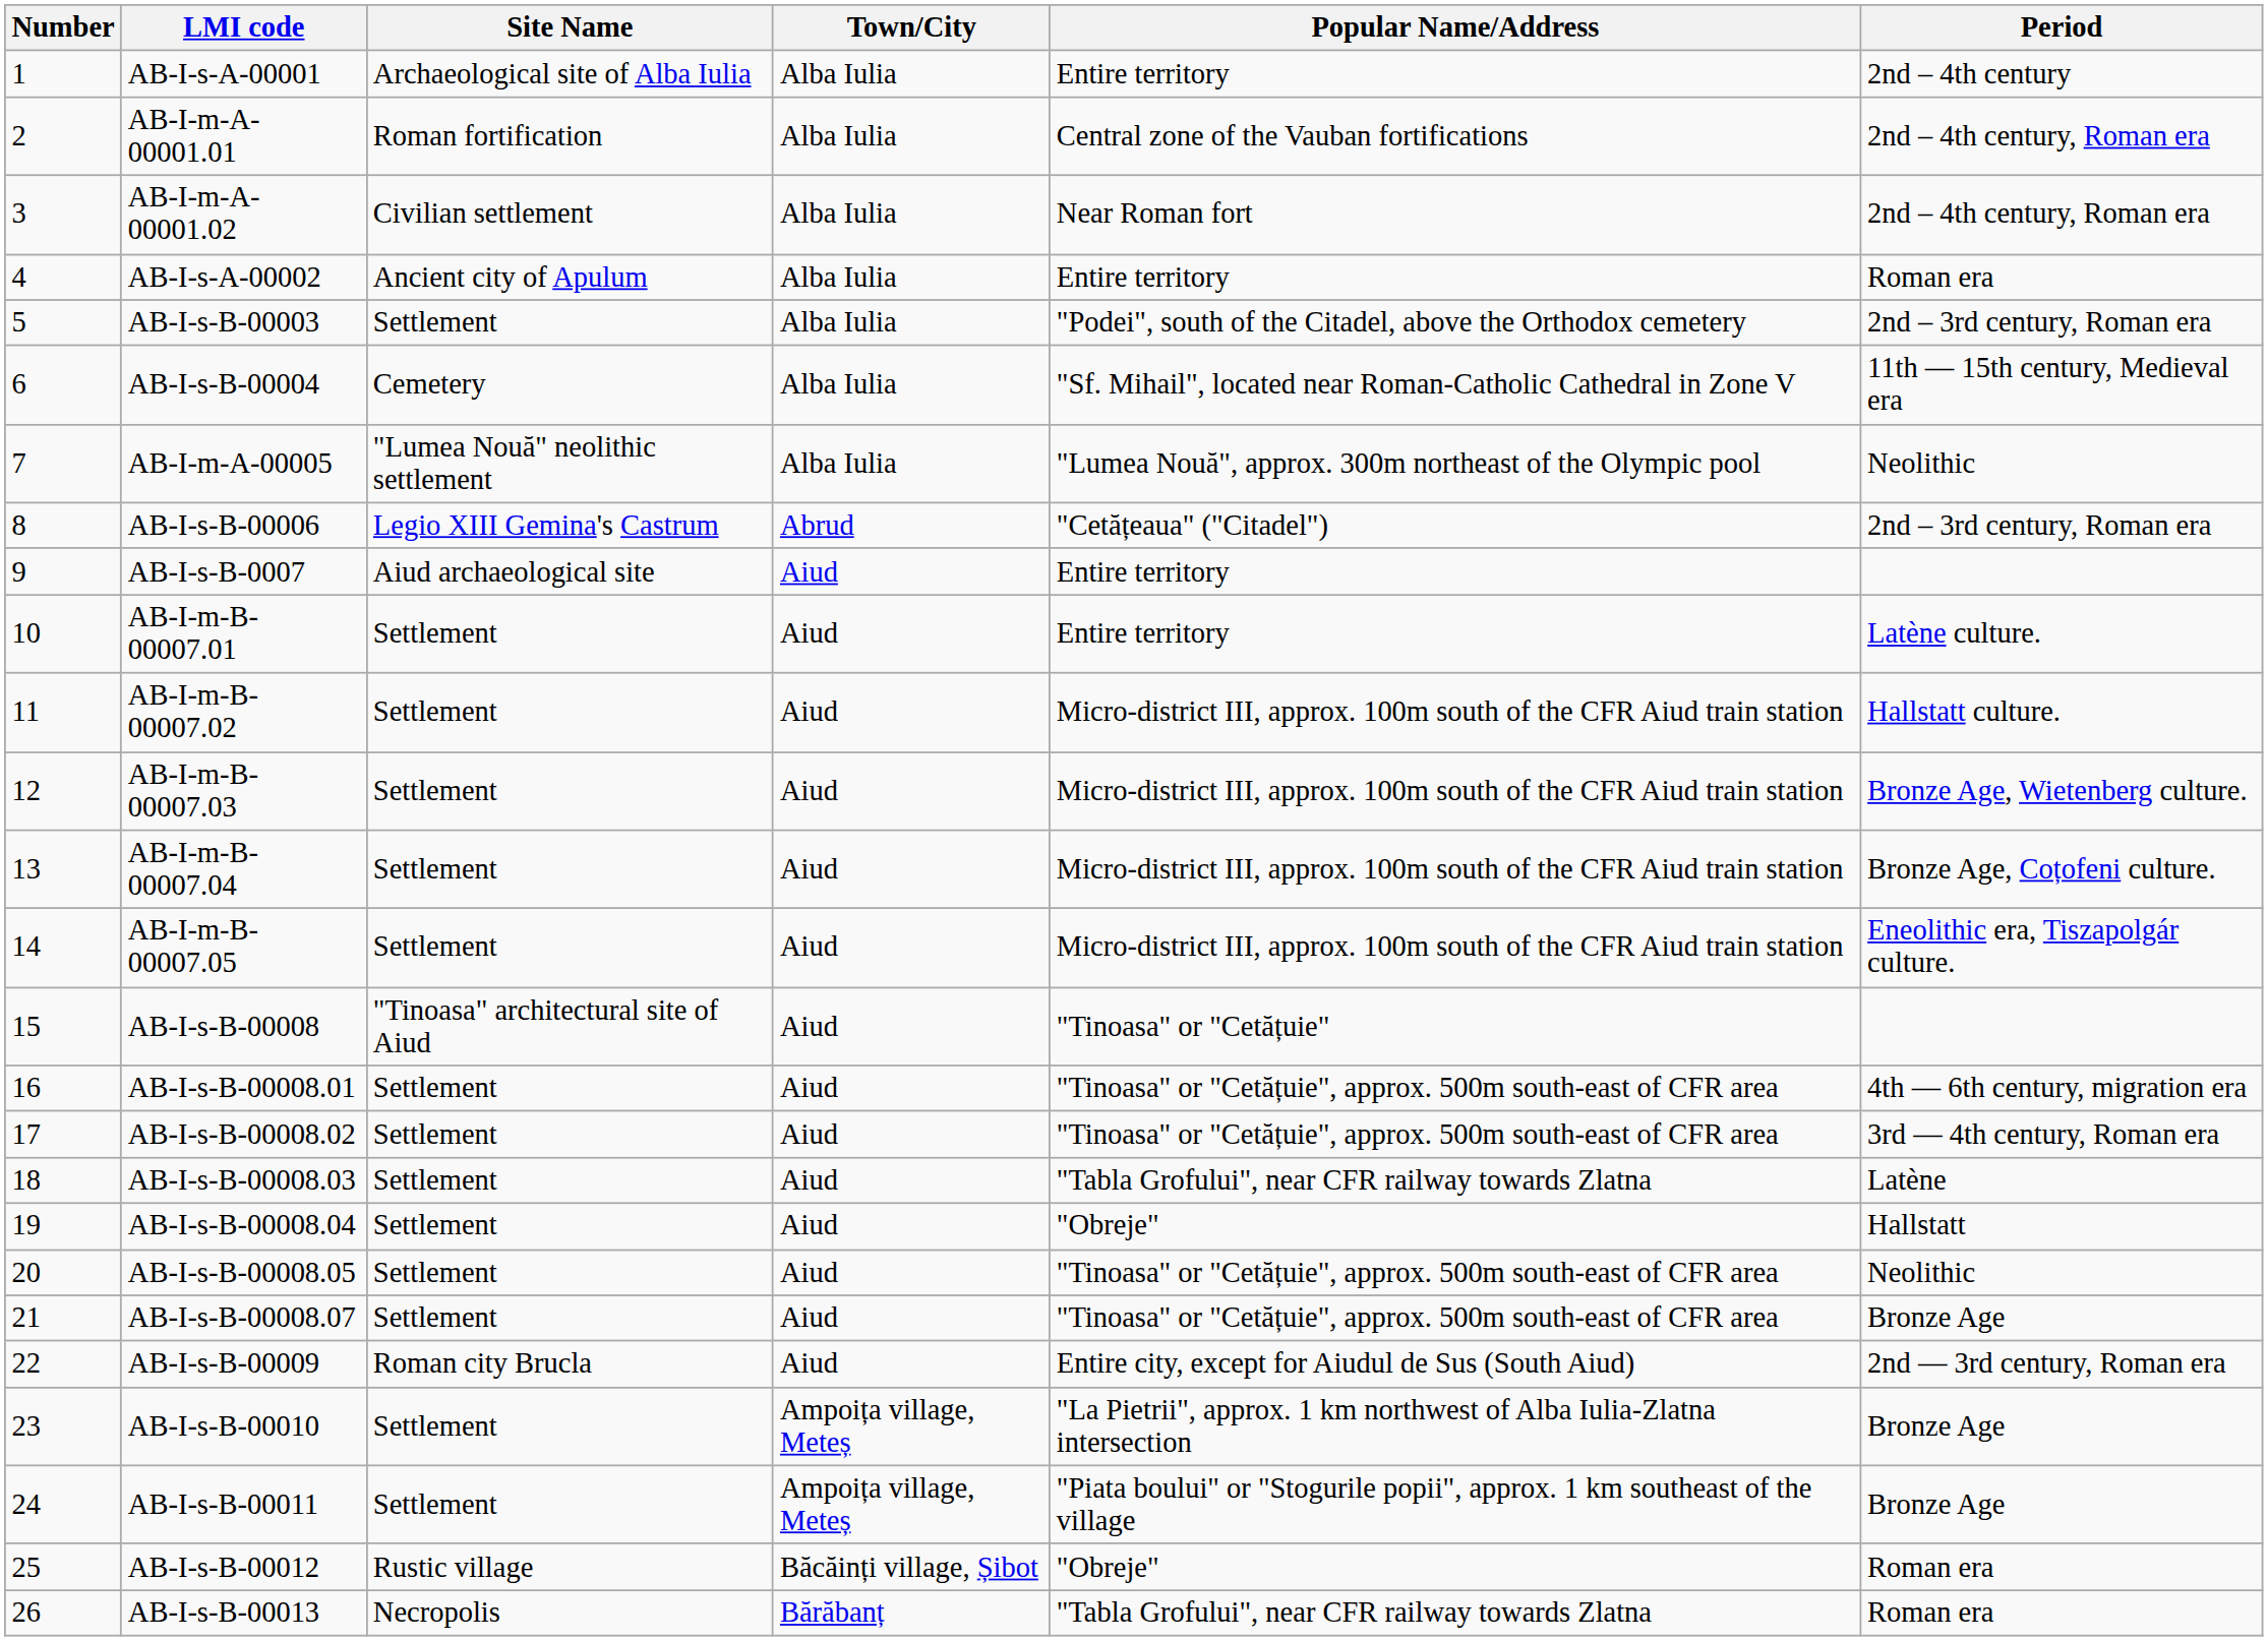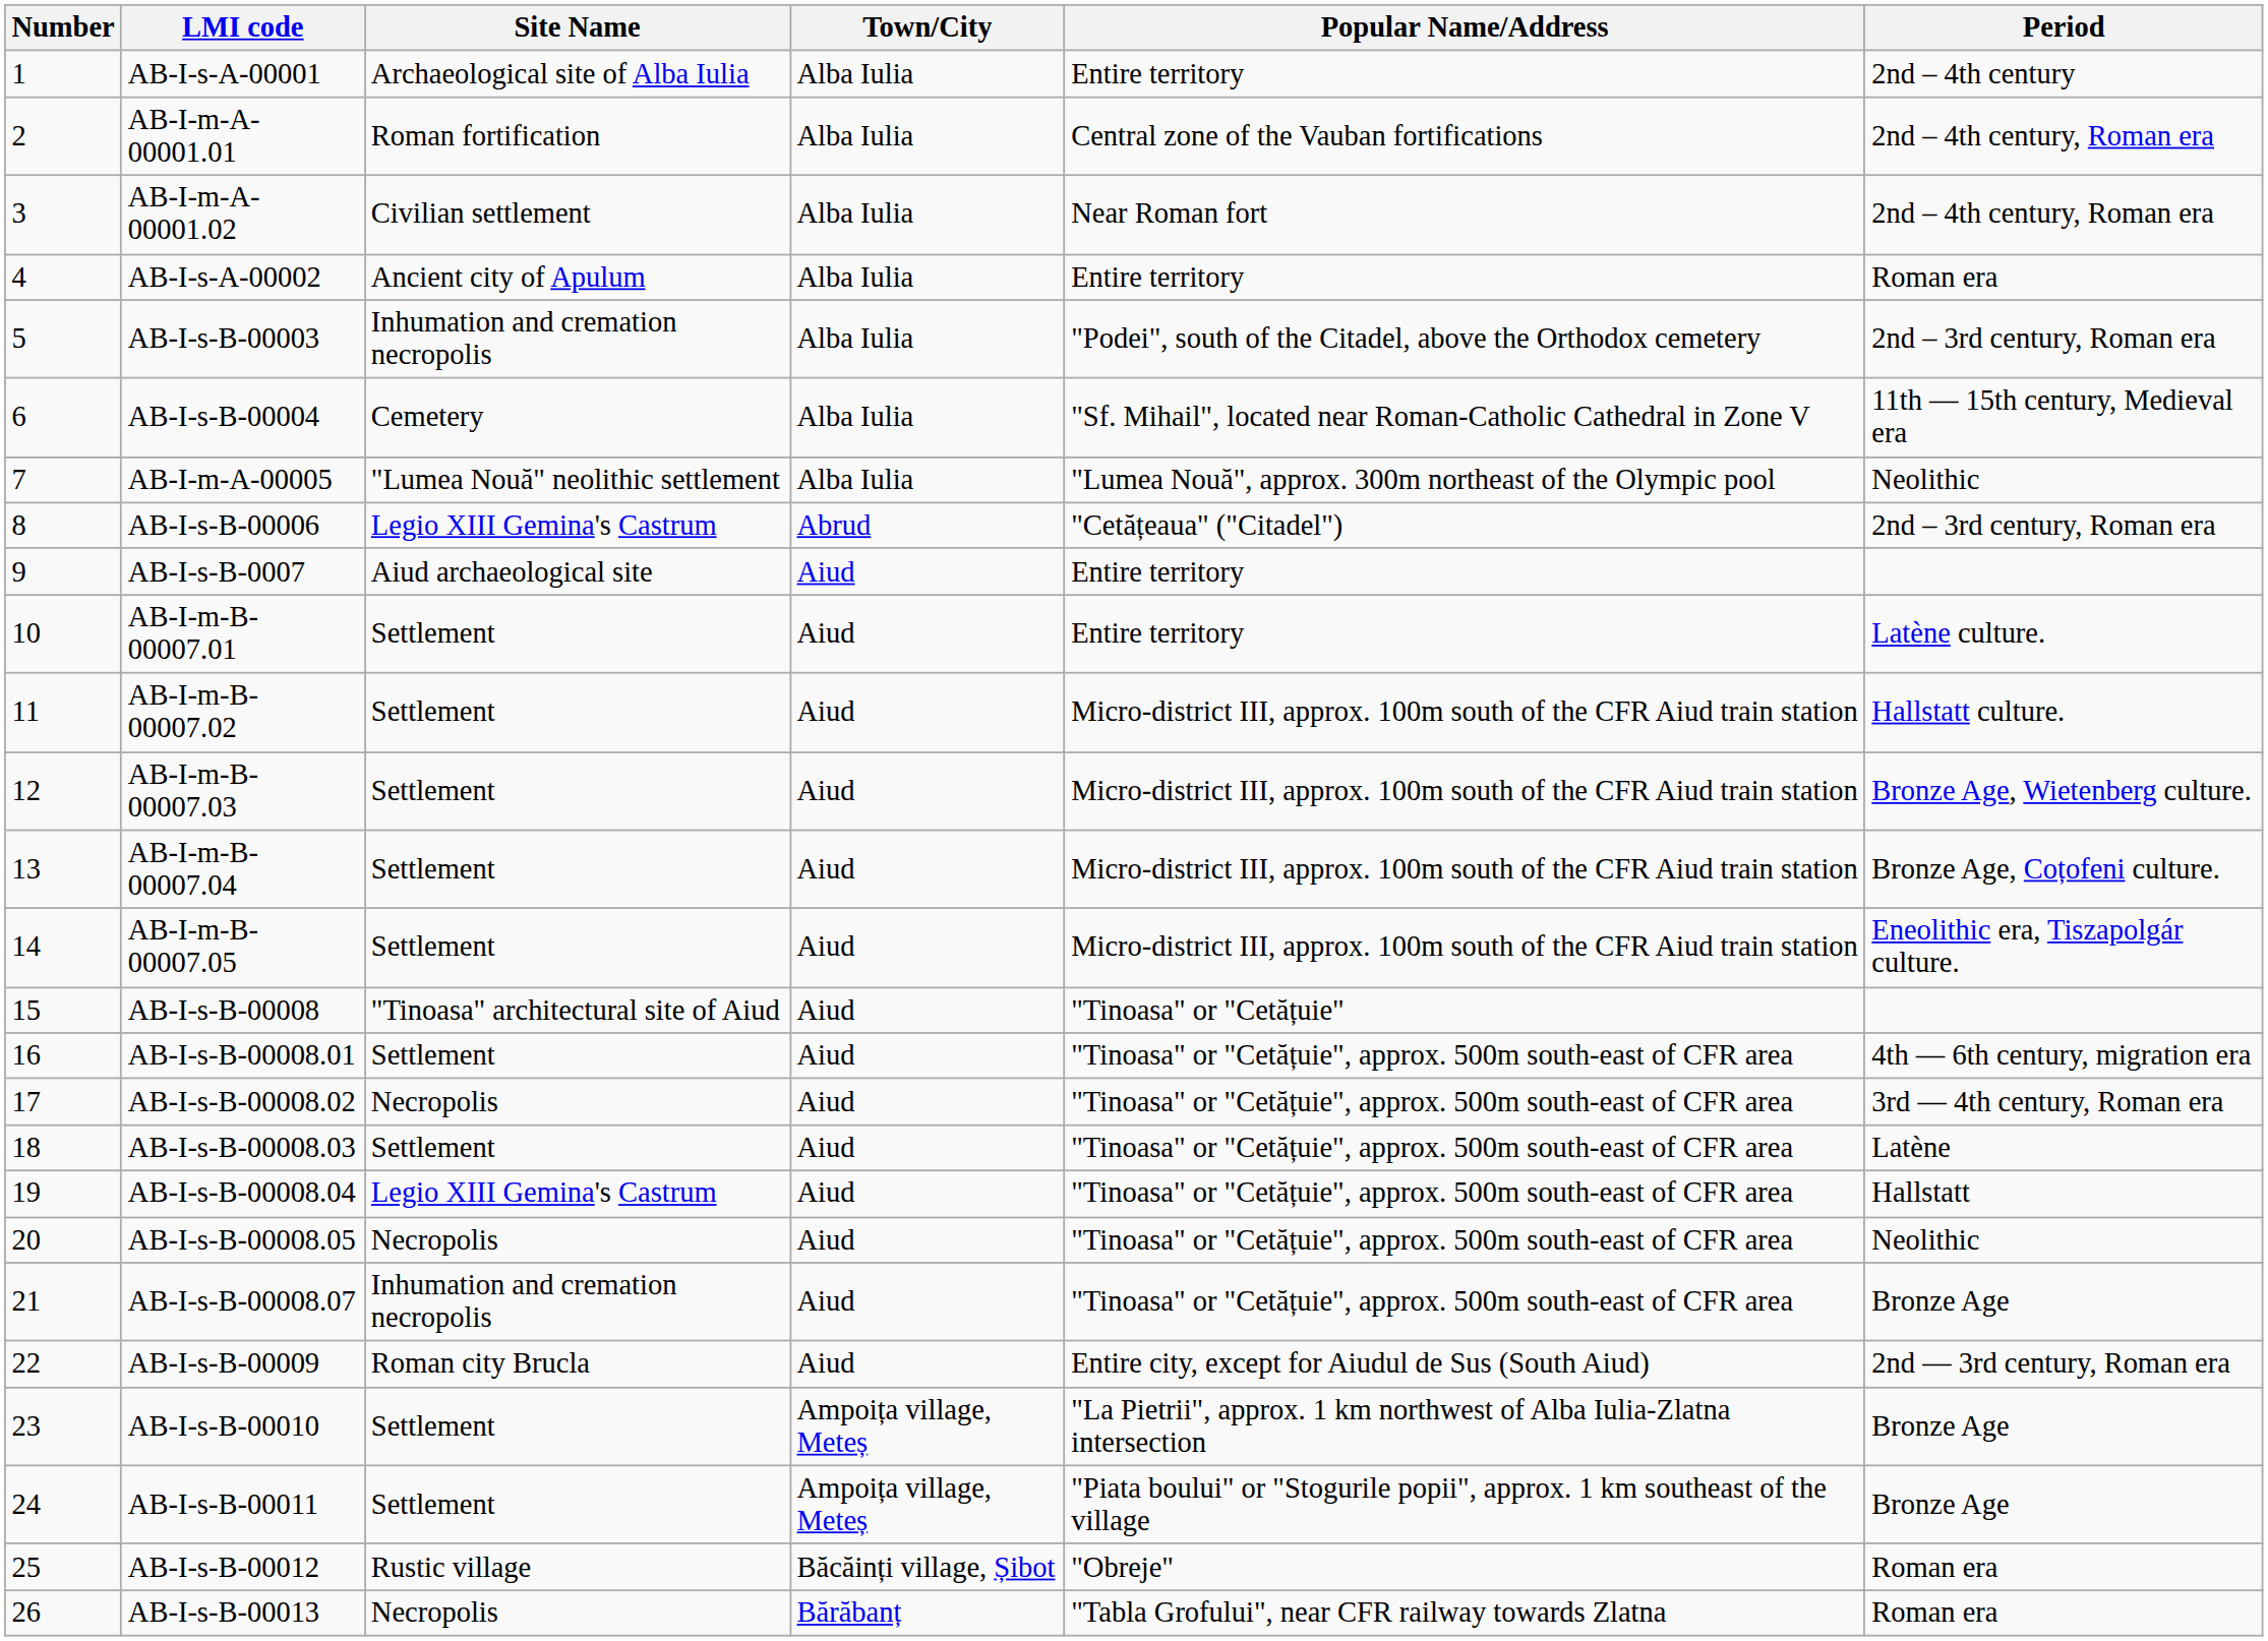AB-I-s-B-00003 | Site Name: Settlement -> Inhumation and cremation necropolis
AB-I-s-B-00008.02 | Site Name: Settlement -> Necropolis
AB-I-s-B-00008.03 | Popular Name/Address: "Tabla Grofului", near CFR railway towards Zlatna -> "Tinoasa" or "Cetățuie", approx. 500m south-east of CFR area
AB-I-s-B-00008.04 | Site Name: Settlement -> Legio XIII Gemina's Castrum
AB-I-s-B-00008.04 | Popular Name/Address: "Obreje" -> "Tinoasa" or "Cetățuie", approx. 500m south-east of CFR area
AB-I-s-B-00008.05 | Site Name: Settlement -> Necropolis
AB-I-s-B-00008.07 | Site Name: Settlement -> Inhumation and cremation necropolis
